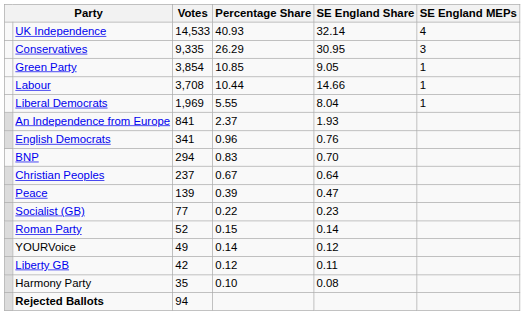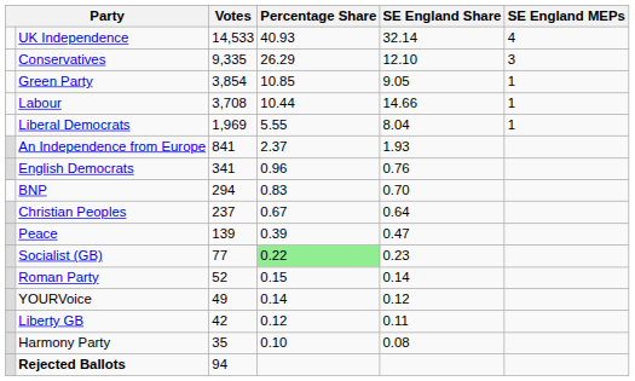Conservatives | SE England Share: 30.95 -> 12.10
Socialist (GB) | Percentage Share: no background -> lightgreen background
